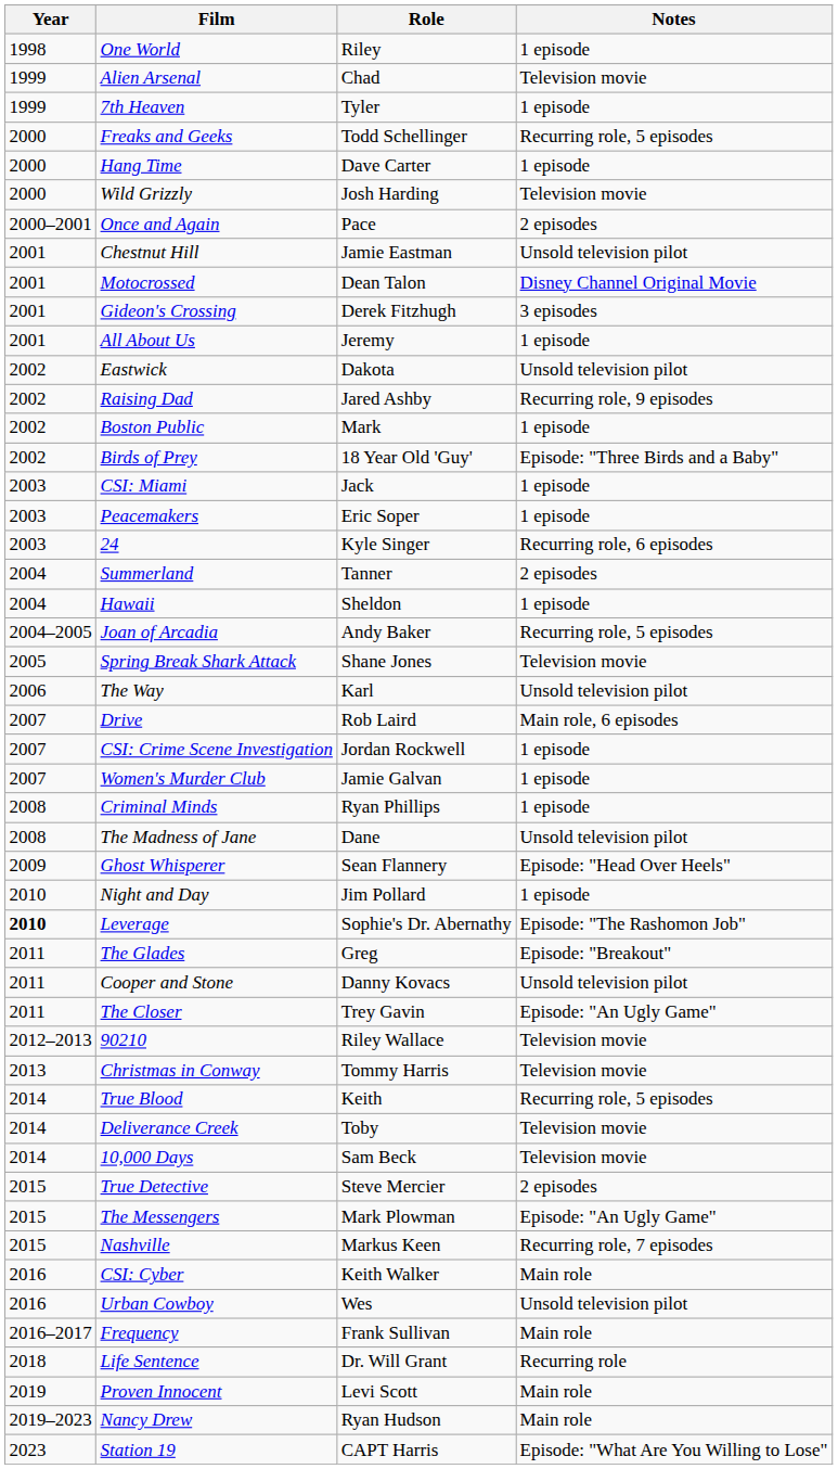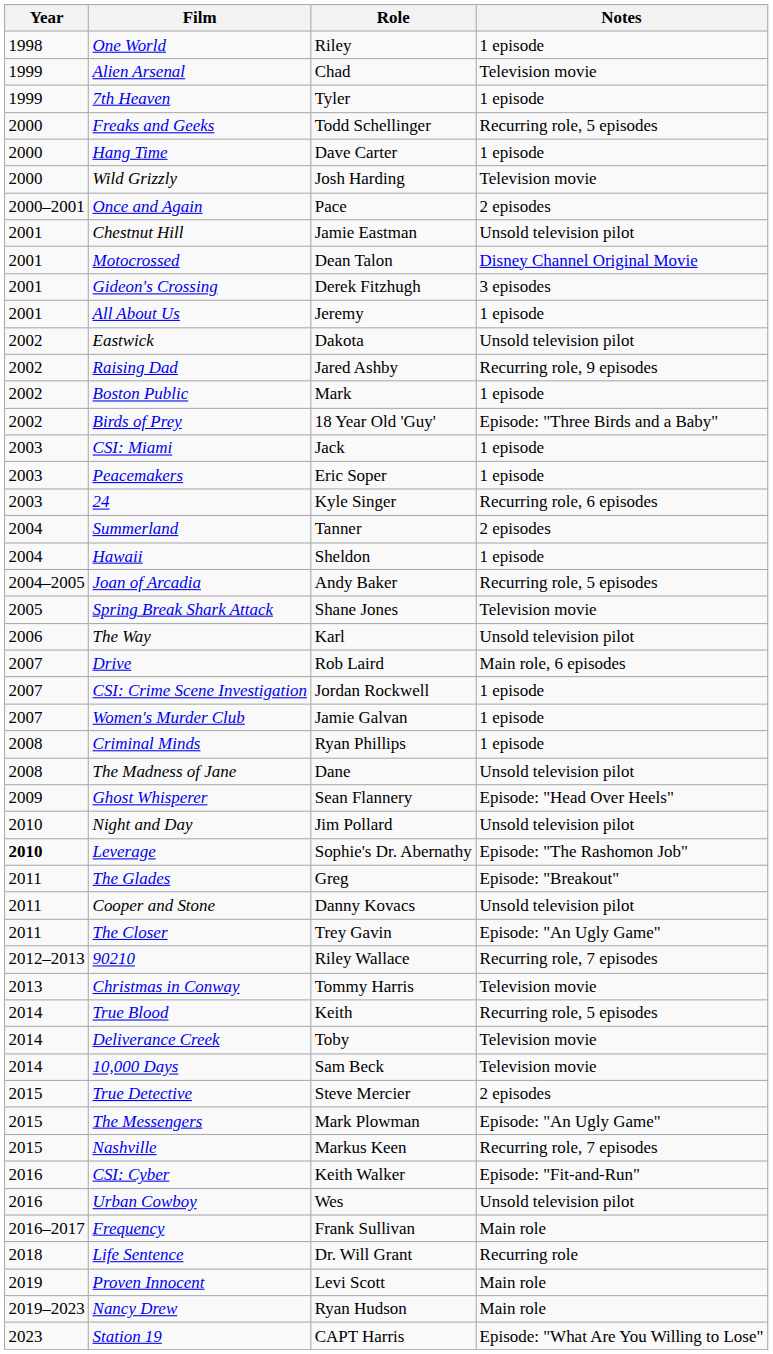Night and Day | Notes: 1 episode -> Unsold television pilot
90210 | Notes: Television movie -> Recurring role, 7 episodes
CSI: Cyber | Notes: Main role -> Episode: "Fit-and-Run"
